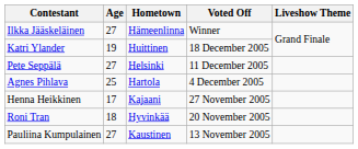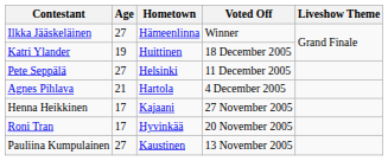Agnes Pihlava | Age: 25 -> 21
Roni Tran | Age: 18 -> 17
